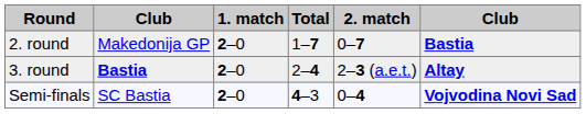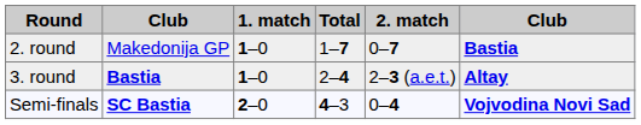2. round | 1. match: 2–0 -> 1–0
3. round | 1. match: 2–0 -> 1–0
Semi-finals | column 2: normal -> bold
